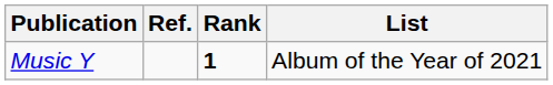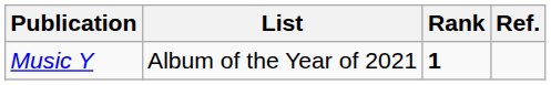columns swapped: List <-> Ref.
